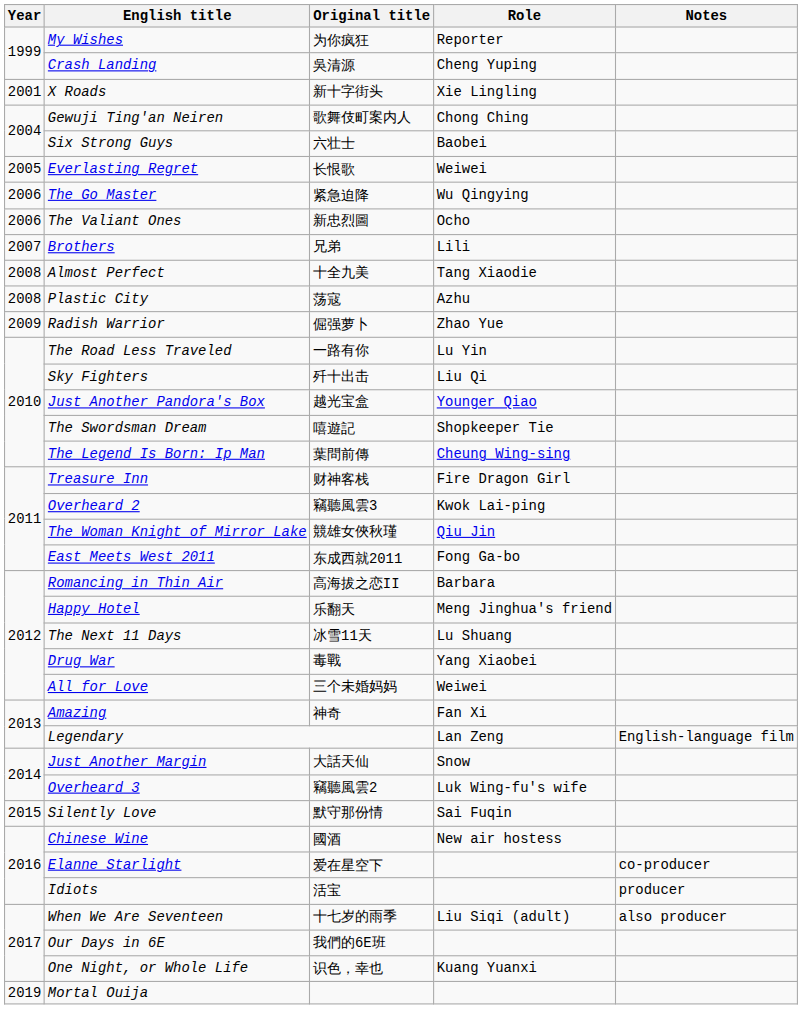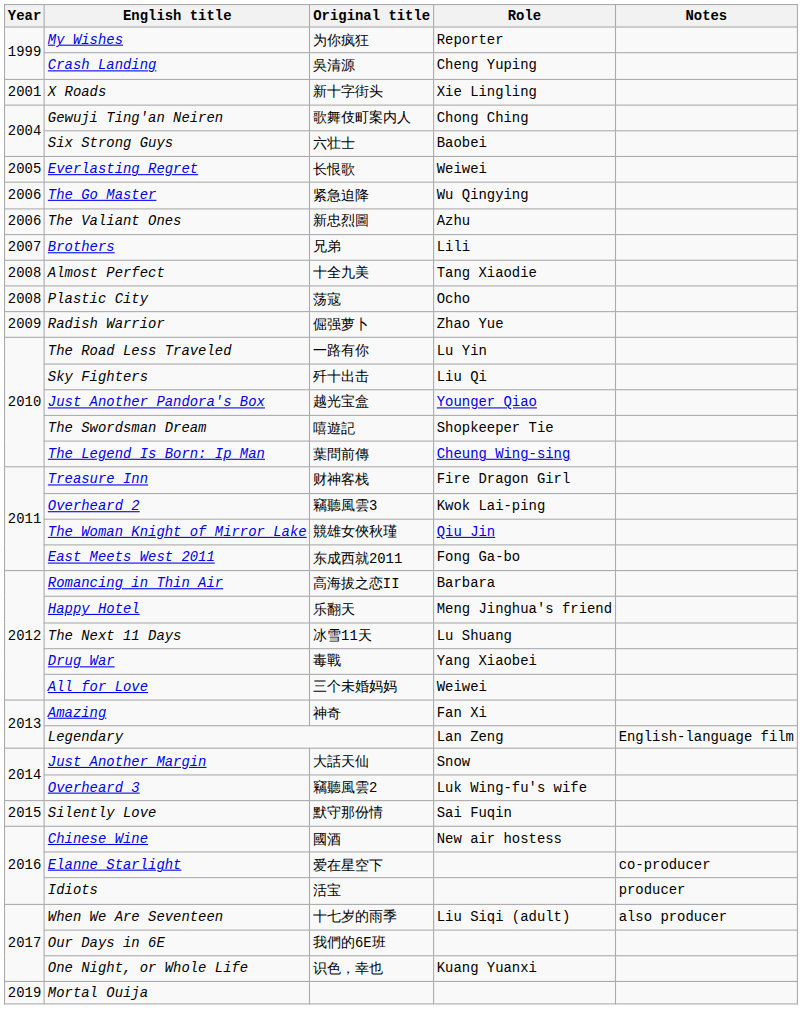The Valiant Ones | Role: Ocho -> Azhu
Plastic City | Role: Azhu -> Ocho
